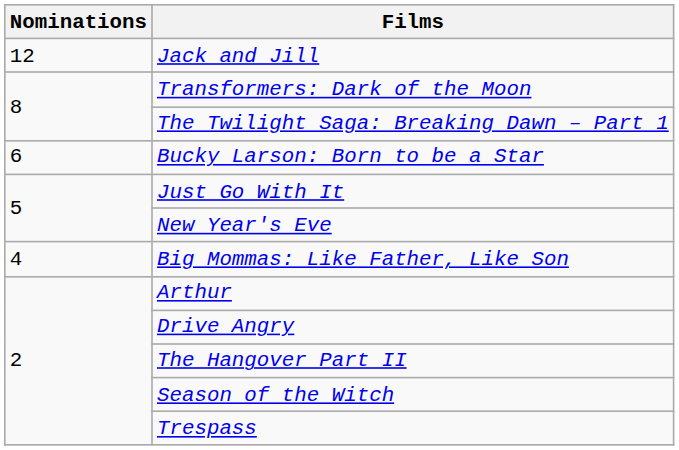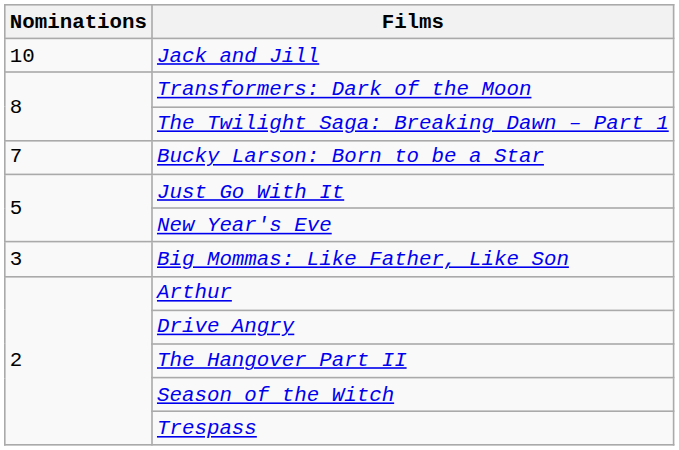Jack and Jill | Nominations: 12 -> 10
Bucky Larson: Born to be a Star | Nominations: 6 -> 7
Big Mommas: Like Father, Like Son | Nominations: 4 -> 3
